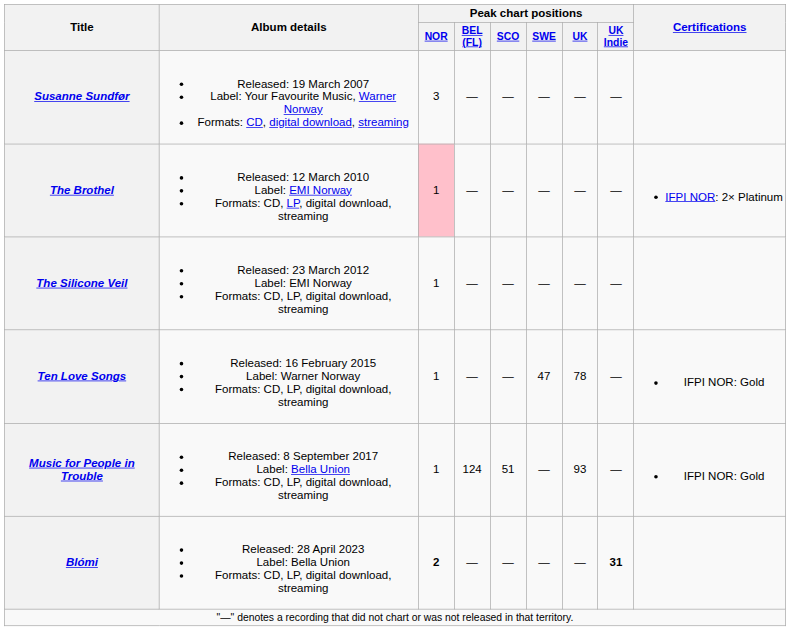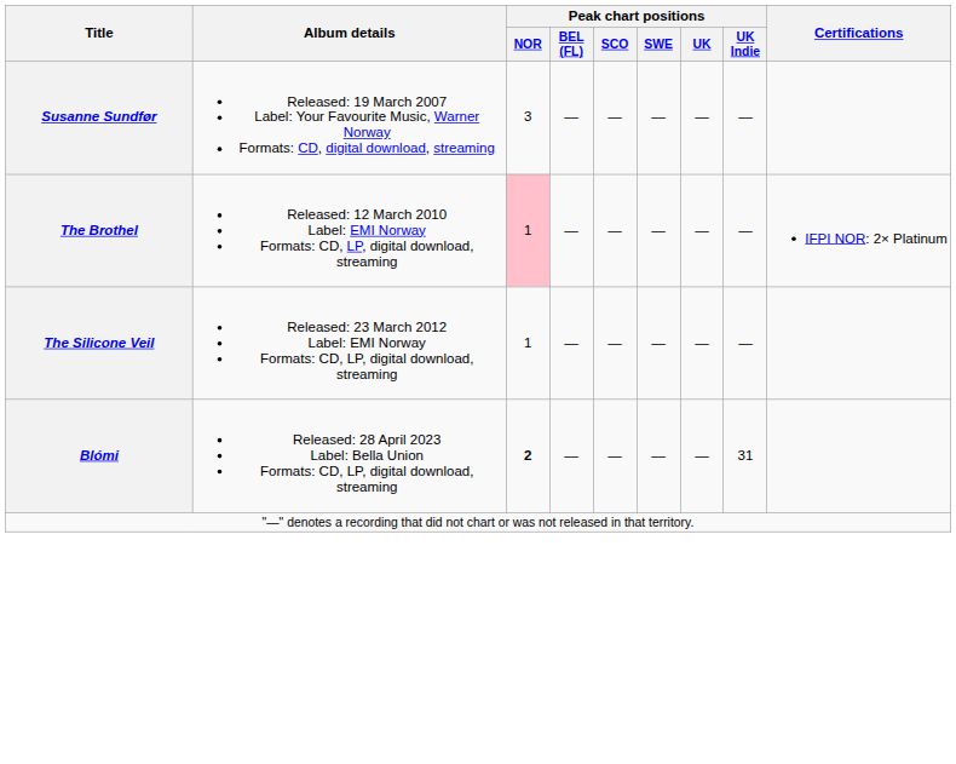- row: Ten Love Songs | Released: 16 February 2015 Label: Warner Norway Formats: CD, LP, digital download, streaming | 1 | — | — | 47 | 78 | — | IFPI NOR: Gold
- row: Music for People in Trouble | Released: 8 September 2017 Label: Bella Union Formats: CD, LP, digital download, streaming | 1 | 124 | 51 | — | 93 | — | IFPI NOR: Gold
Blómi | Peak chart positions / UK Indie: bold -> normal
